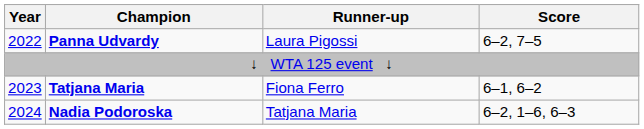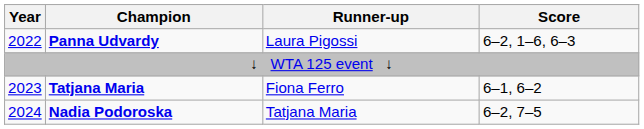Panna Udvardy | Score: 6–2, 7–5 -> 6–2, 1–6, 6–3
Nadia Podoroska | Score: 6–2, 1–6, 6–3 -> 6–2, 7–5
